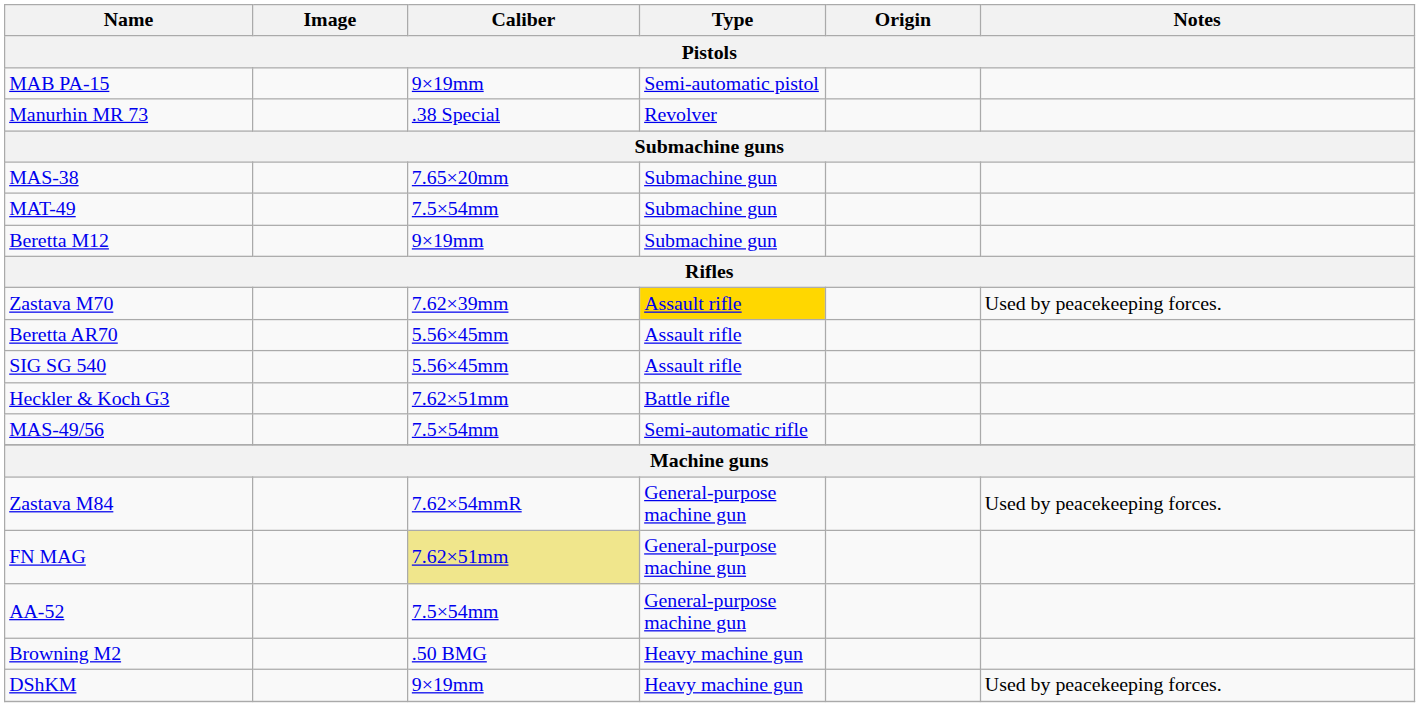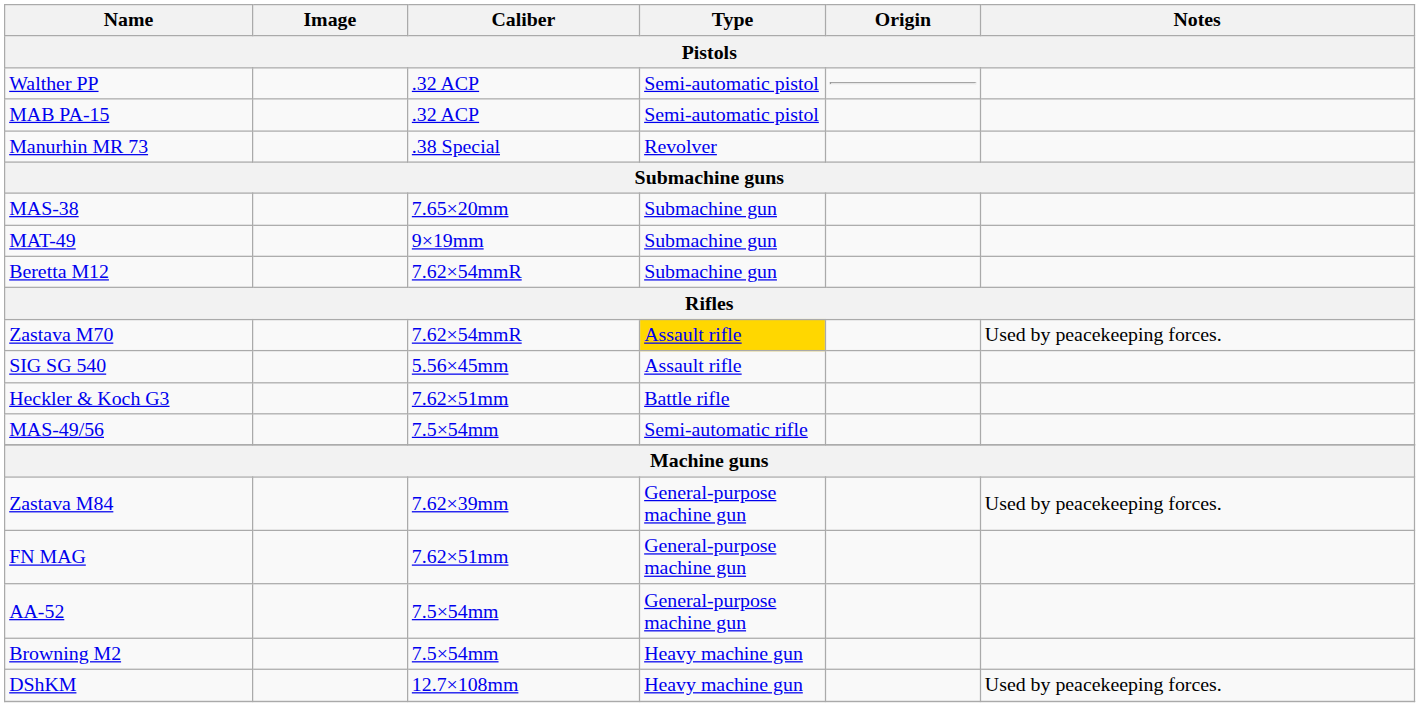+ row: Walther PP | .32 ACP | Semi-automatic pistol
MAB PA-15 | Caliber: 9×19mm -> .32 ACP
MAT-49 | Caliber: 7.5×54mm -> 9×19mm
Beretta M12 | Caliber: 9×19mm -> 7.62×54mmR
Zastava M70 | Caliber: 7.62×39mm -> 7.62×54mmR
- row: Beretta AR70 | 5.56×45mm | Assault rifle
Zastava M84 | Caliber: 7.62×54mmR -> 7.62×39mm
FN MAG | Caliber: khaki background -> no background
Browning M2 | Caliber: .50 BMG -> 7.5×54mm
DShKM | Caliber: 9×19mm -> 12.7×108mm
